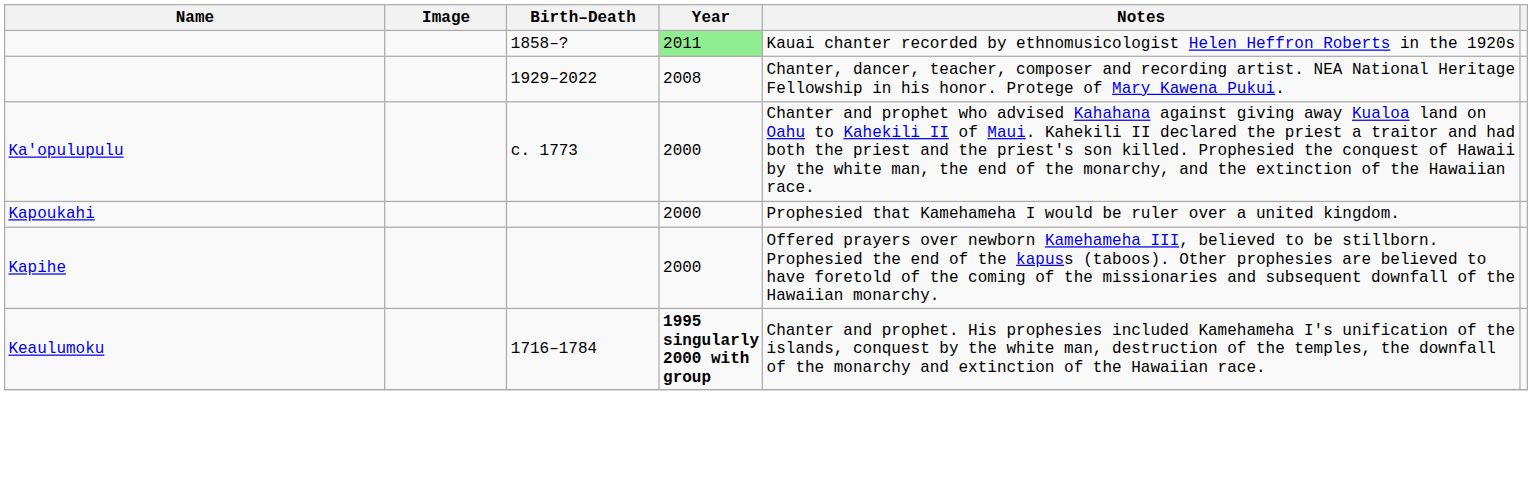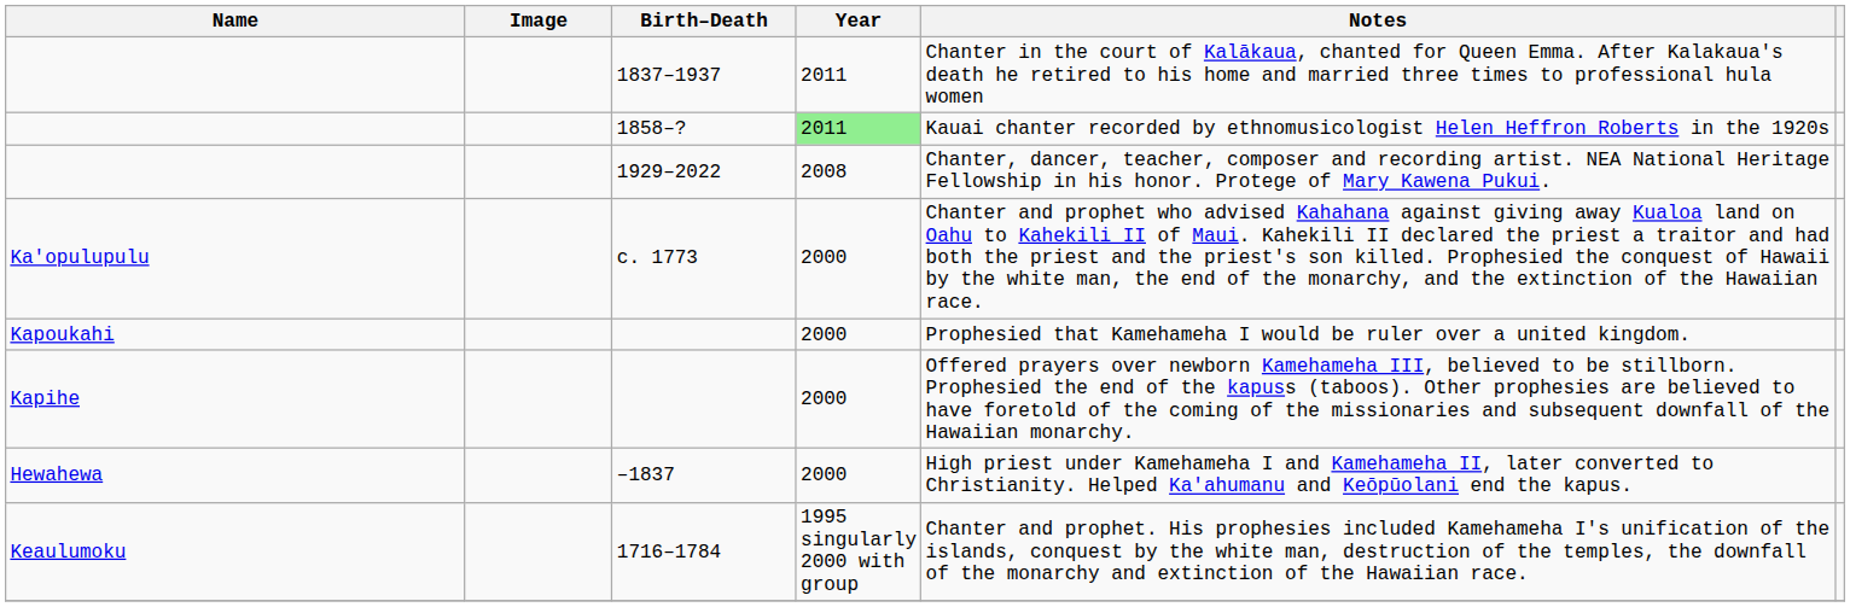+ row: 1837–1937 | 2011 | Chanter in the court of Kalākaua, chanted for Queen Emma. After Kalakaua's death he retired to his home and married three times to professional hula women
+ row: Hewahewa | –1837 | 2000 | High priest under Kamehameha I and Kamehameha II, later converted to Christianity. Helped Ka'ahumanu and Keōpūolani end the kapus.
1716–1784 | Year: bold -> normal
